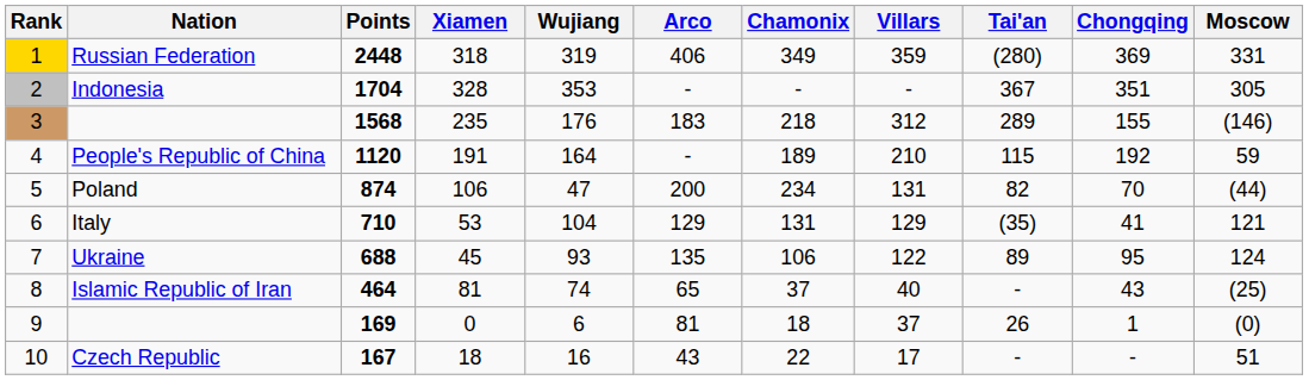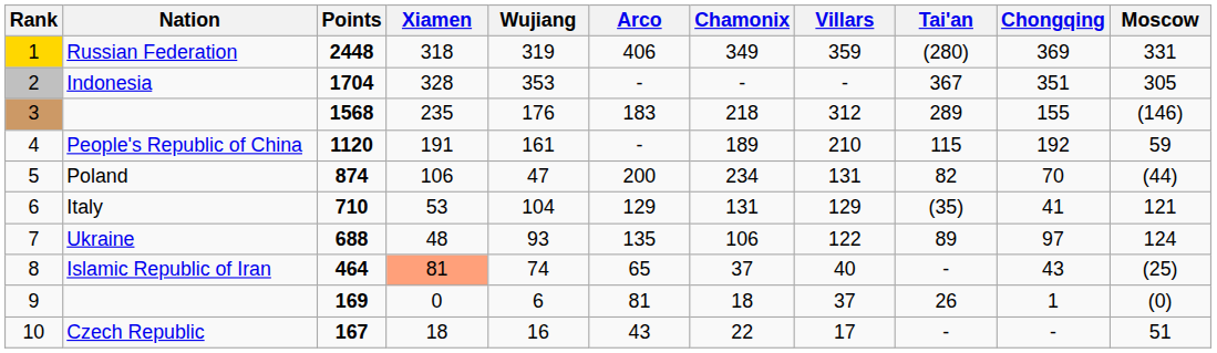People's Republic of China | Wujiang: 164 -> 161
Ukraine | Xiamen: 45 -> 48
Ukraine | Chongqing: 95 -> 97
Islamic Republic of Iran | Xiamen: no background -> lightsalmon background
